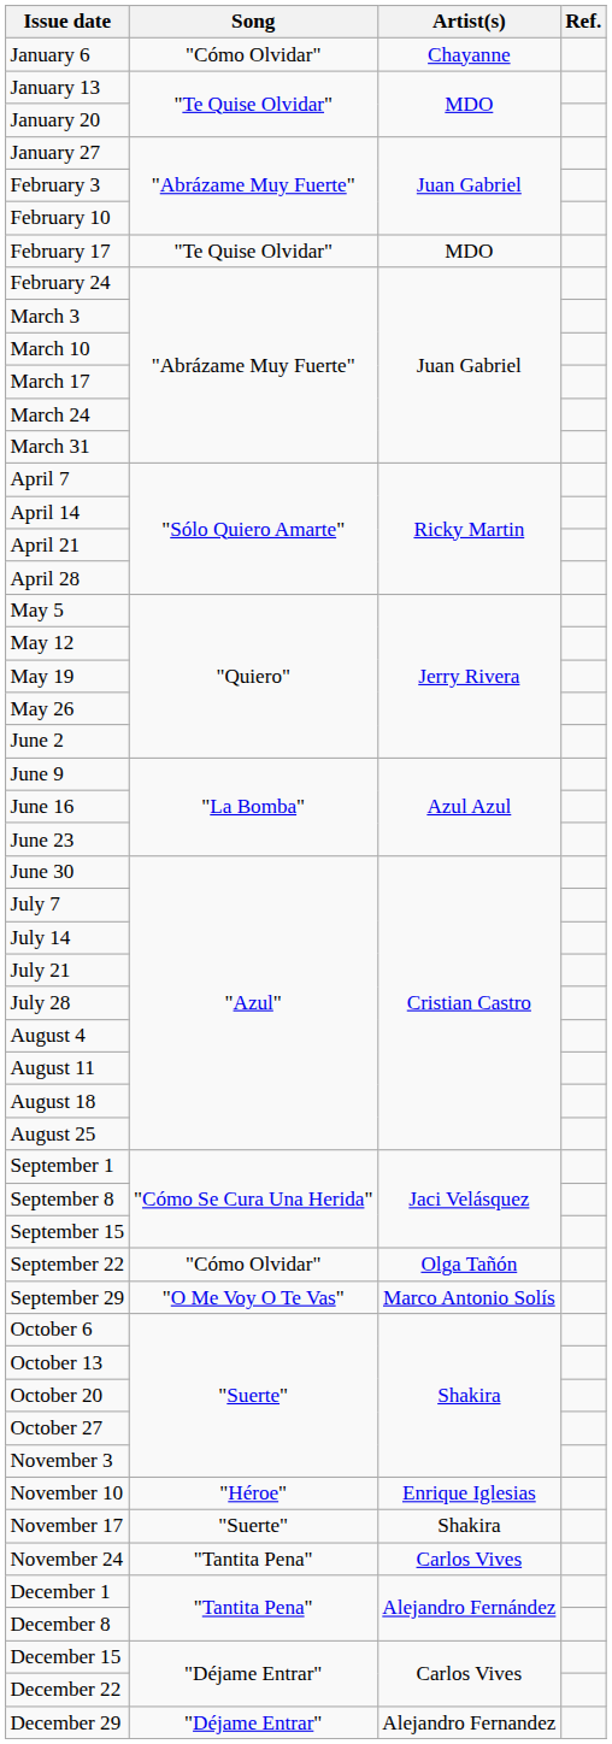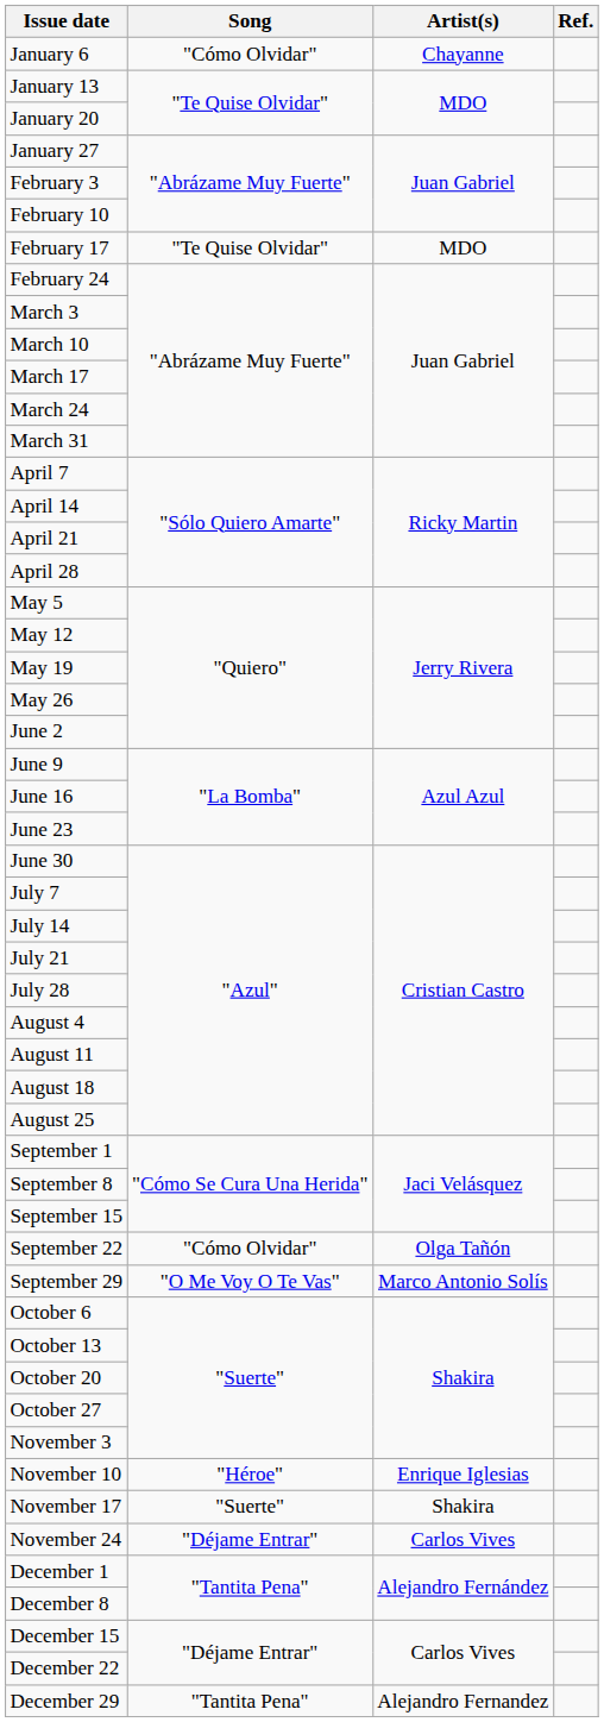November 24 | Song: "Tantita Pena" -> "Déjame Entrar"
December 29 | Song: "Déjame Entrar" -> "Tantita Pena"
